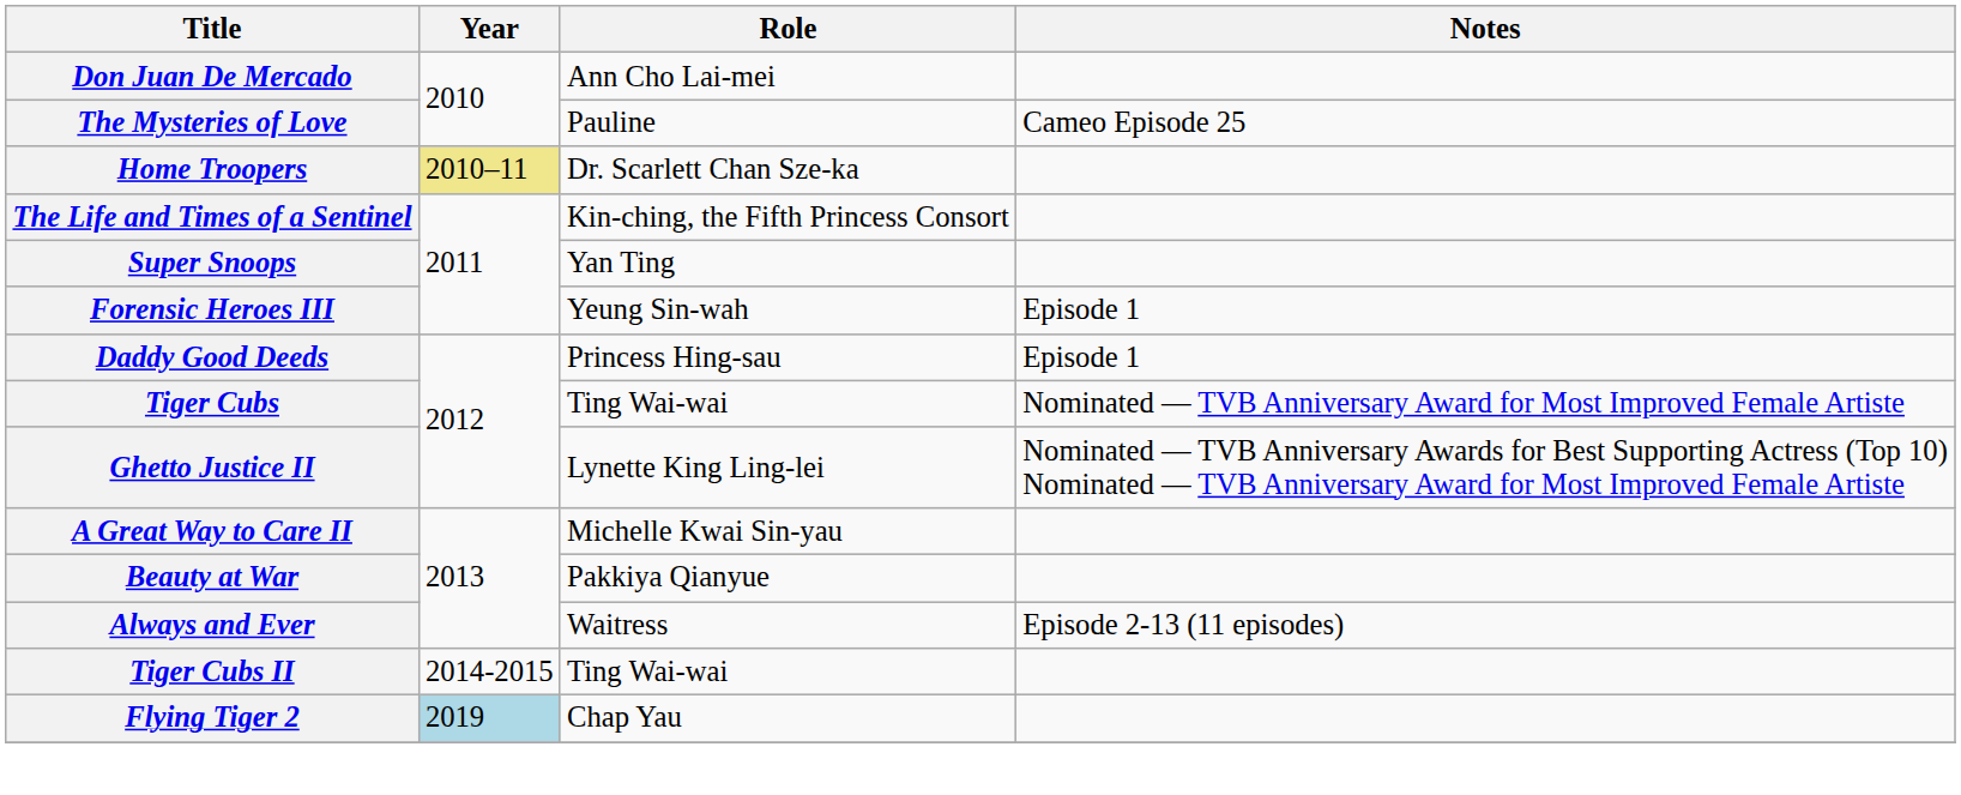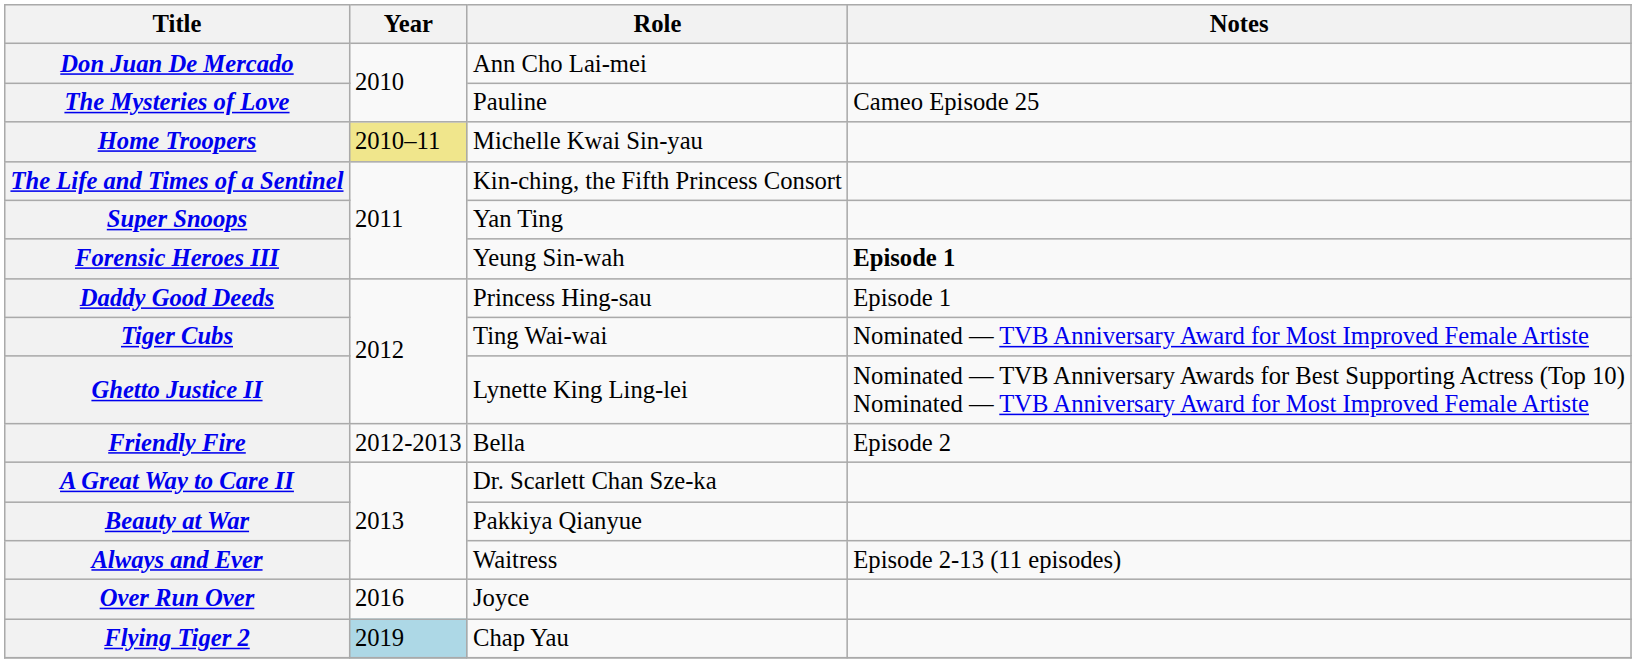Home Troopers | Role: Dr. Scarlett Chan Sze-ka -> Michelle Kwai Sin-yau
Forensic Heroes III | Notes: normal -> bold
+ row: Friendly Fire | 2012-2013 | Bella | Episode 2
A Great Way to Care II | Role: Michelle Kwai Sin-yau -> Dr. Scarlett Chan Sze-ka
- row: Tiger Cubs II | 2014-2015 | Ting Wai-wai
+ row: Over Run Over | 2016 | Joyce
